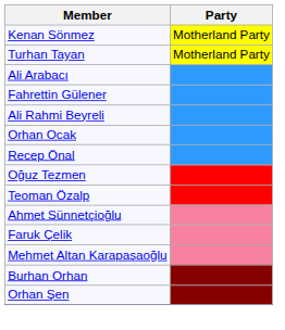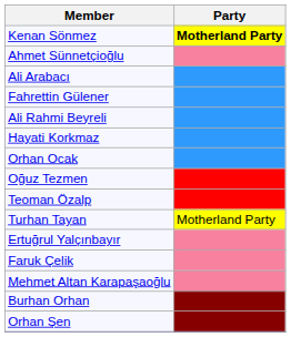Kenan Sönmez | Party: normal -> bold
rows swapped: Turhan Tayan <-> Ahmet Sünnetçioğlu
+ row: Hayati Korkmaz
- row: Recep Önal
+ row: Ertuğrul Yalçınbayır
